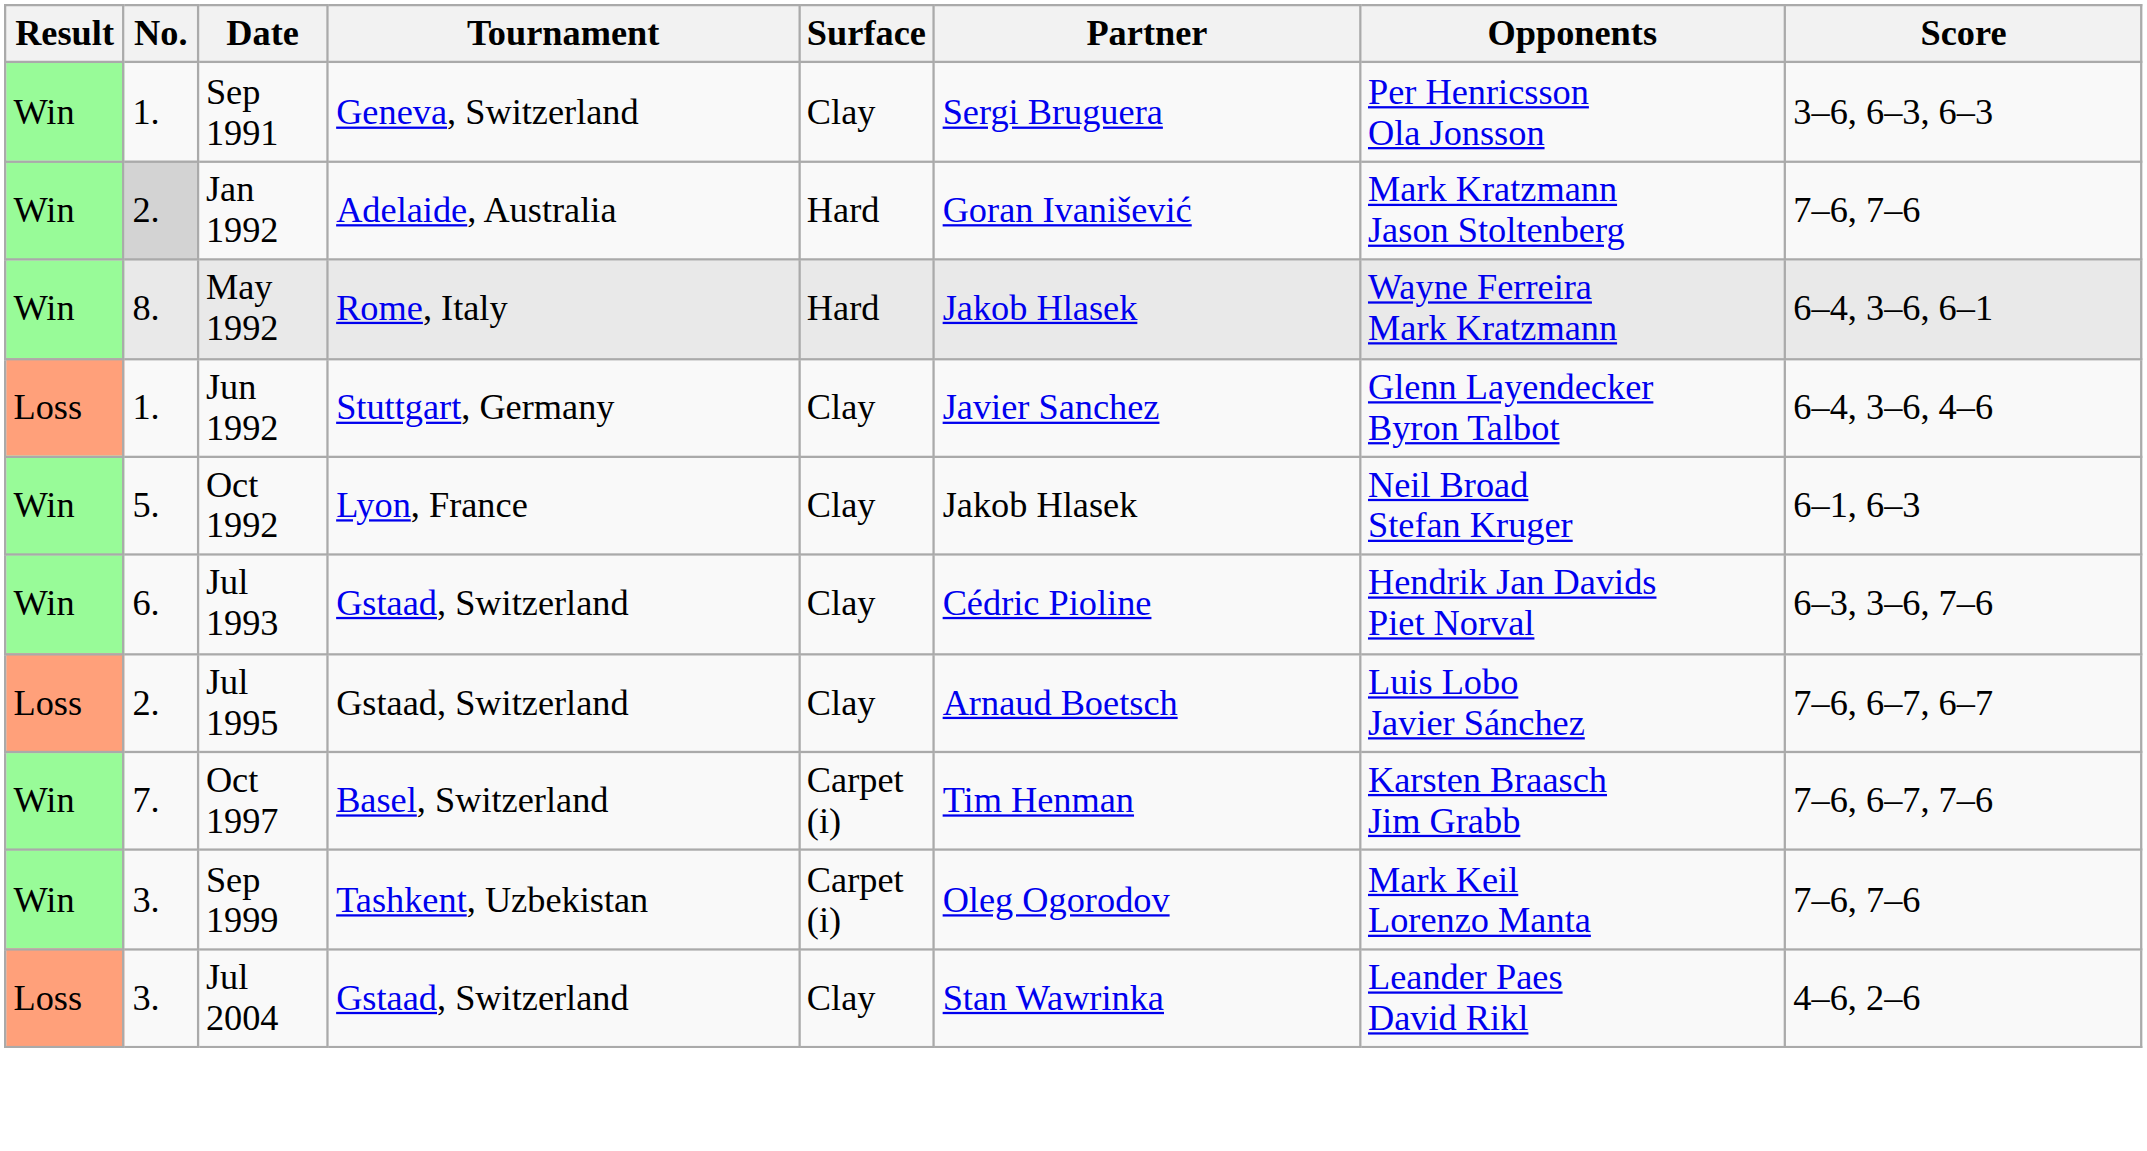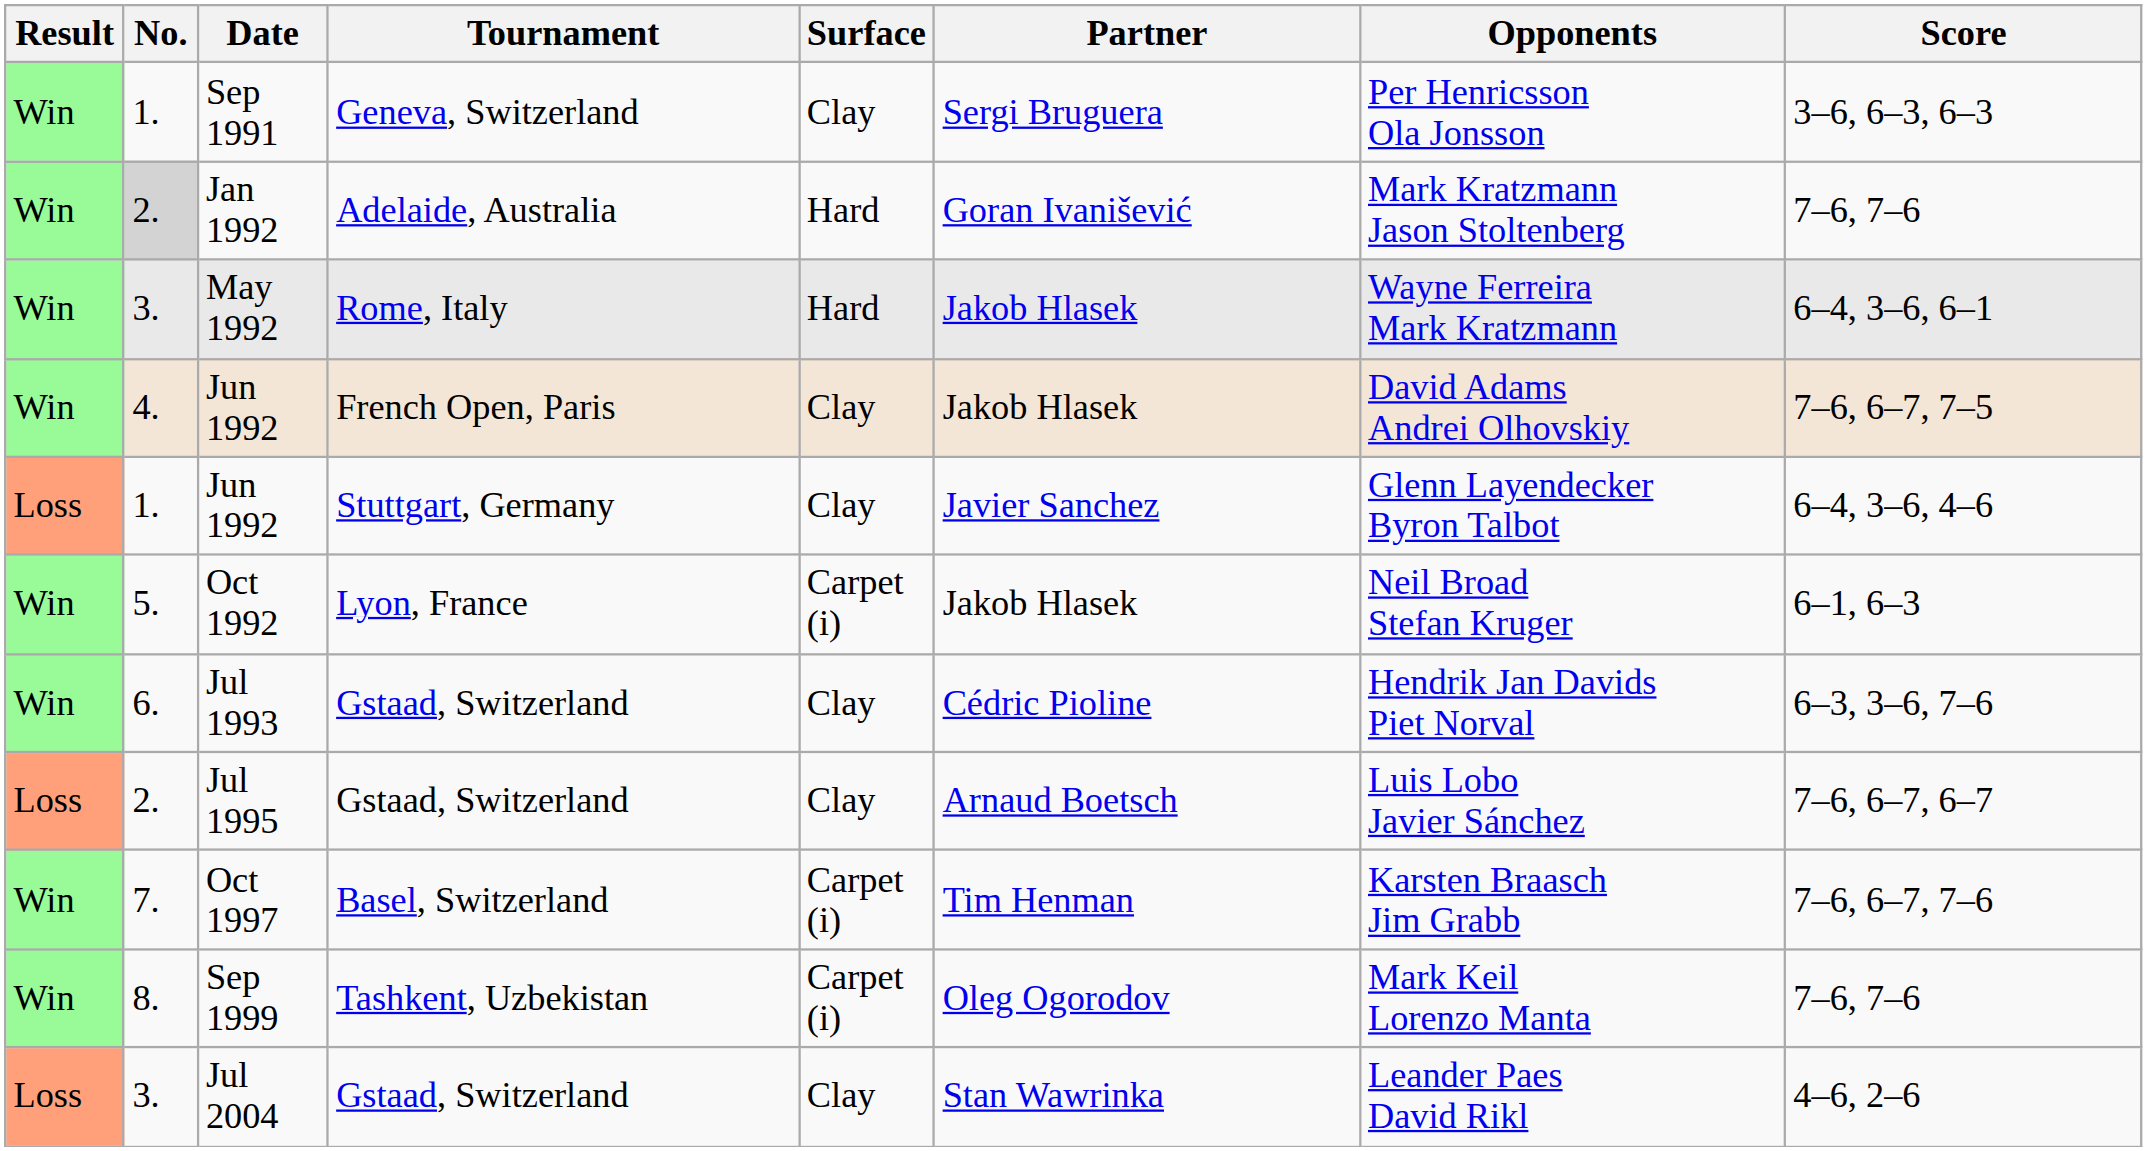May 1992 | No.: 8. -> 3.
+ row: Win | 4. | Jun 1992 | French Open, Paris | Clay | Jakob Hlasek | David Adams Andrei Olhovskiy | 7–6, 6–7, 7–5
Oct 1992 | Surface: Clay -> Carpet (i)
Sep 1999 | No.: 3. -> 8.
